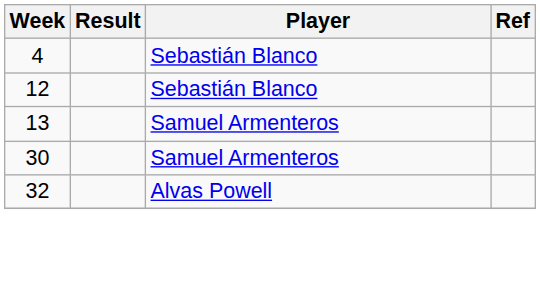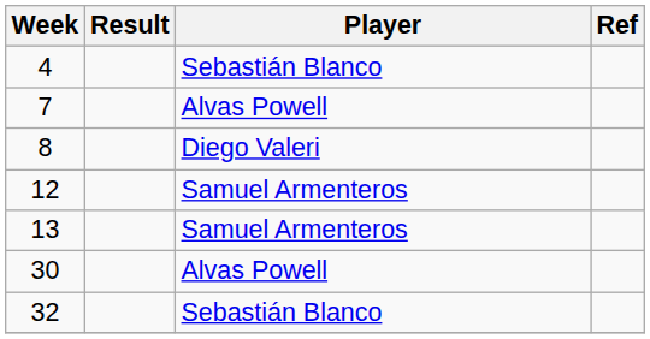+ row: 7 | Alvas Powell
+ row: 8 | Diego Valeri
12 | Player: Sebastián Blanco -> Samuel Armenteros
30 | Player: Samuel Armenteros -> Alvas Powell
32 | Player: Alvas Powell -> Sebastián Blanco
